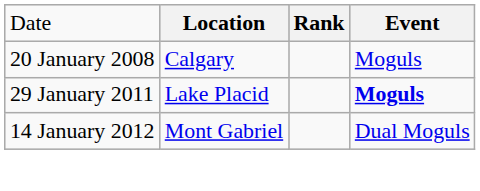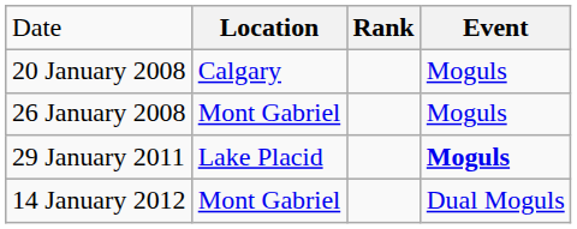+ row: 26 January 2008 | Mont Gabriel | Moguls
